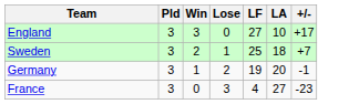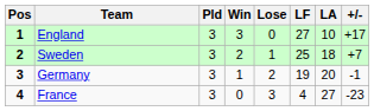+ column: Pos | 1 | 2 | 3 | 4
